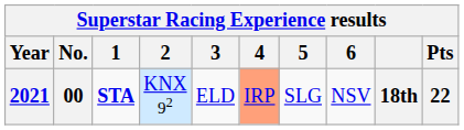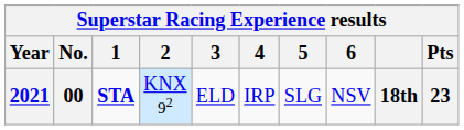2021 | 4: lightsalmon background -> no background
2021 | Pts: 22 -> 23
